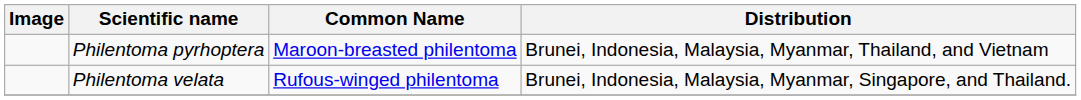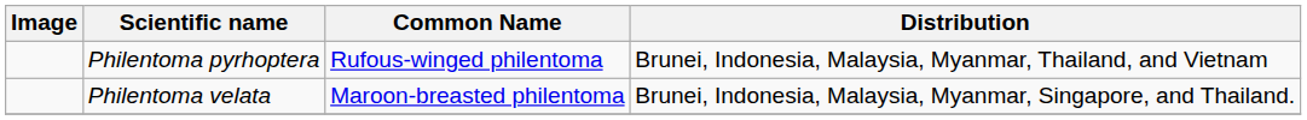Philentoma pyrhoptera | Common Name: Maroon-breasted philentoma -> Rufous-winged philentoma
Philentoma velata | Common Name: Rufous-winged philentoma -> Maroon-breasted philentoma
